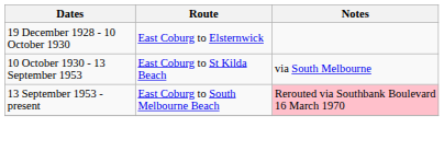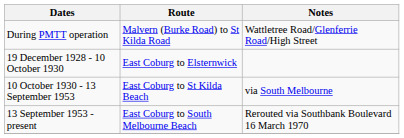+ row: During PMTT operation | Malvern (Burke Road) to St Kilda Road | Wattletree Road/Glenferrie Road/High Street
13 September 1953 - present | Notes: pink background -> no background
